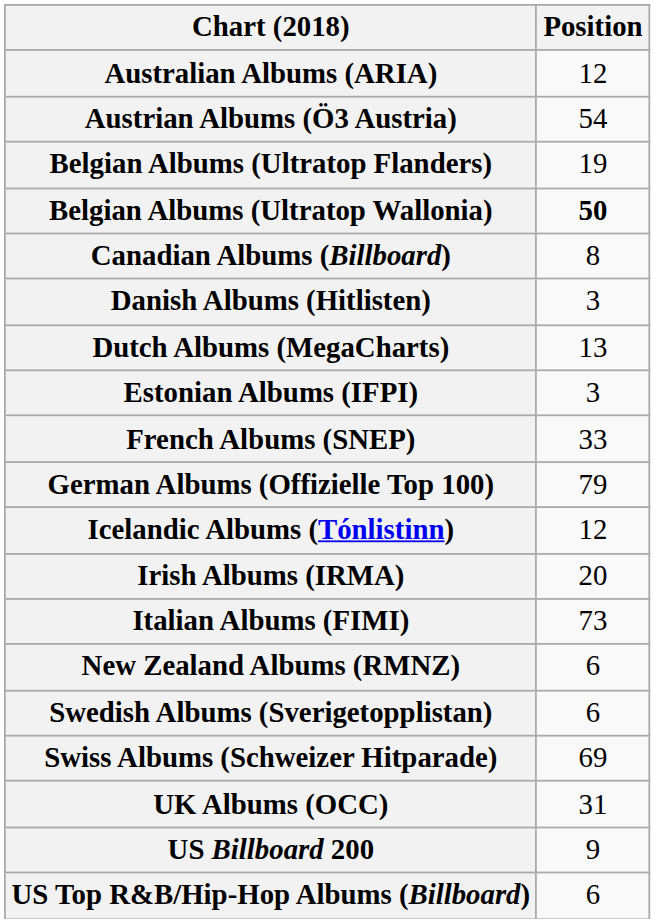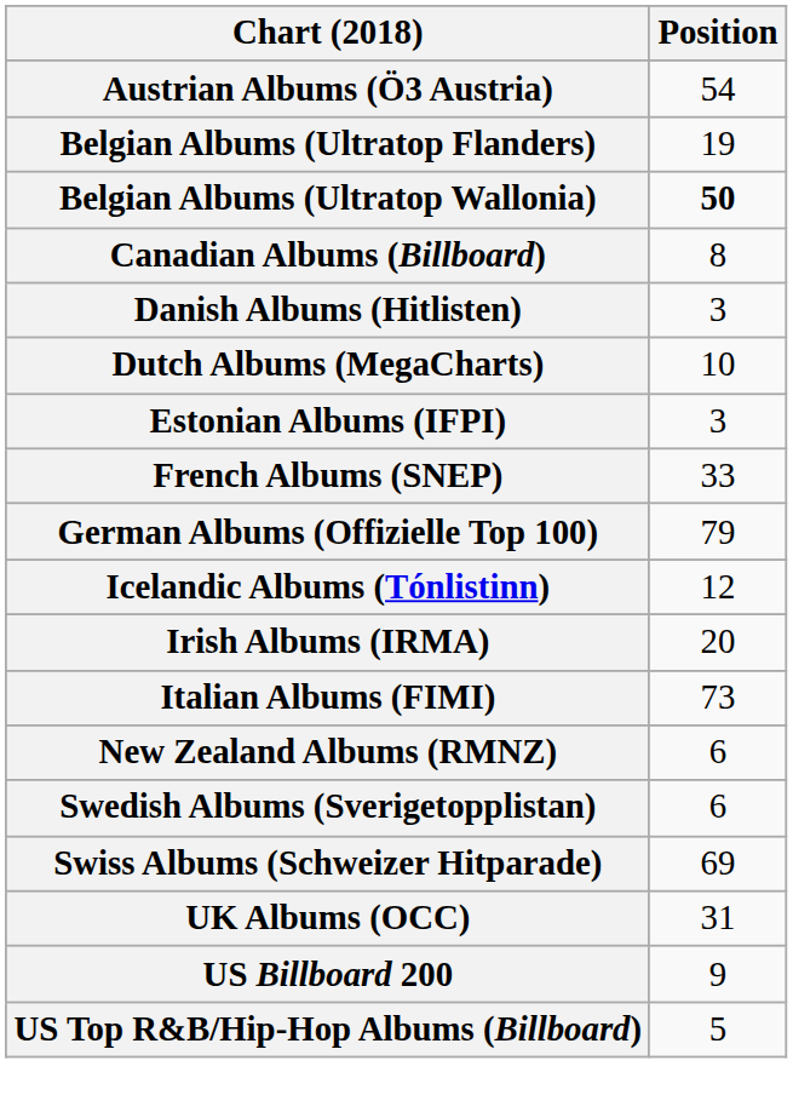- row: Australian Albums (ARIA) | 12
Dutch Albums (MegaCharts) | Position: 13 -> 10
US Top R&B/Hip-Hop Albums (Billboard) | Position: 6 -> 5
